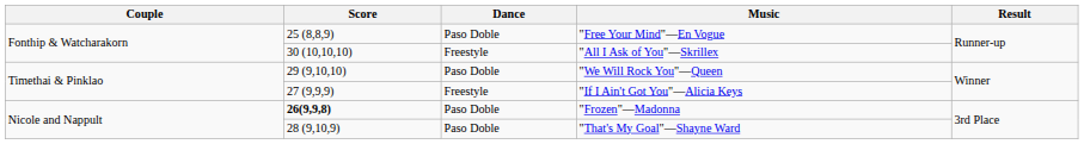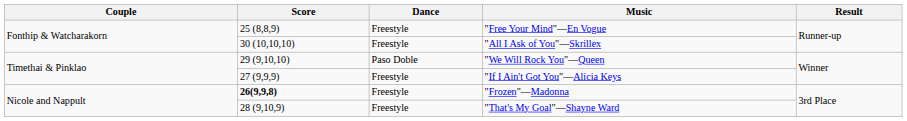"Free Your Mind"—En Vogue | Dance: Paso Doble -> Freestyle
"Frozen"—Madonna | Dance: Paso Doble -> Freestyle
"That's My Goal"—Shayne Ward | Dance: Paso Doble -> Freestyle
